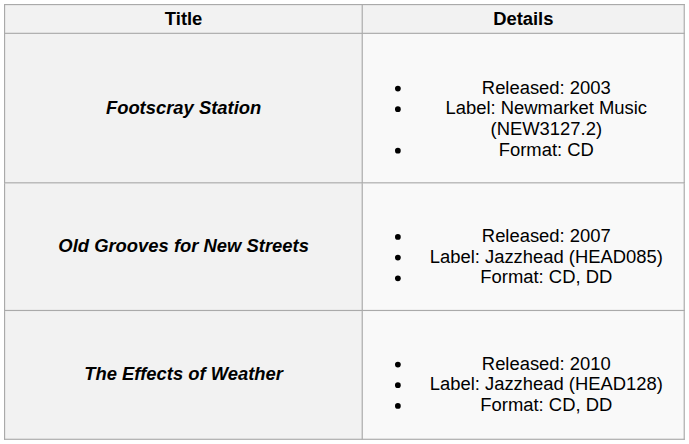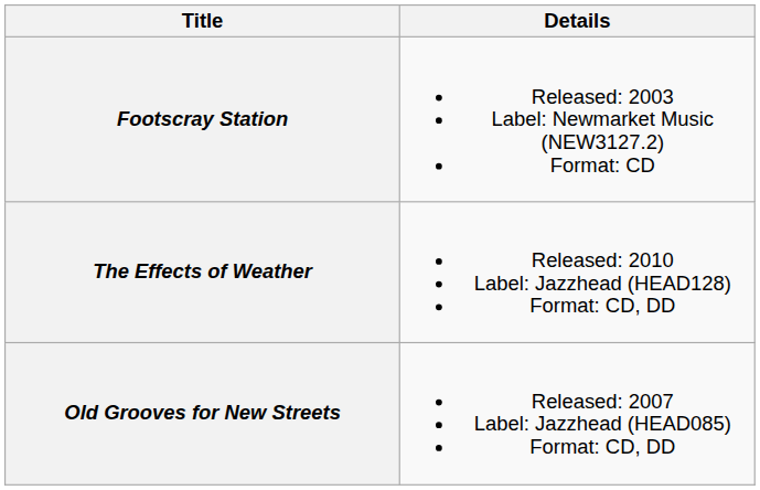rows swapped: Old Grooves for New Streets <-> The Effects of Weather
